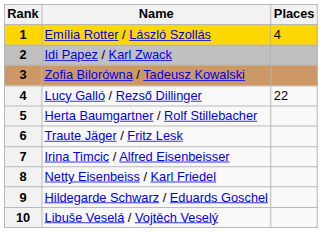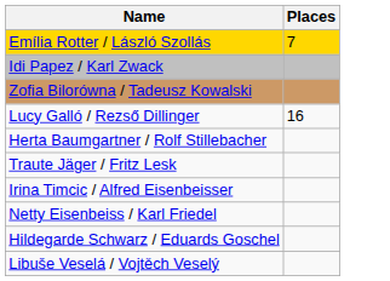- column: Rank | 1 | 2 | 3 | 4 | 5 | 6 | 7 | 8 | 9 | 10
Emília Rotter / László Szollás | Places: 4 -> 7
Lucy Galló / Rezső Dillinger | Places: 22 -> 16
